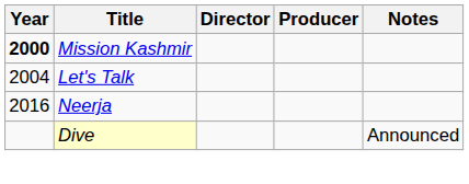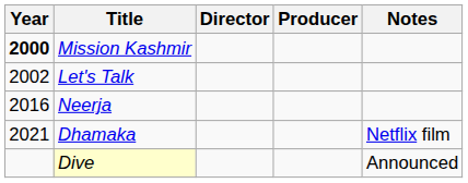Let's Talk | Year: 2004 -> 2002
+ row: 2021 | Dhamaka | Netflix film
